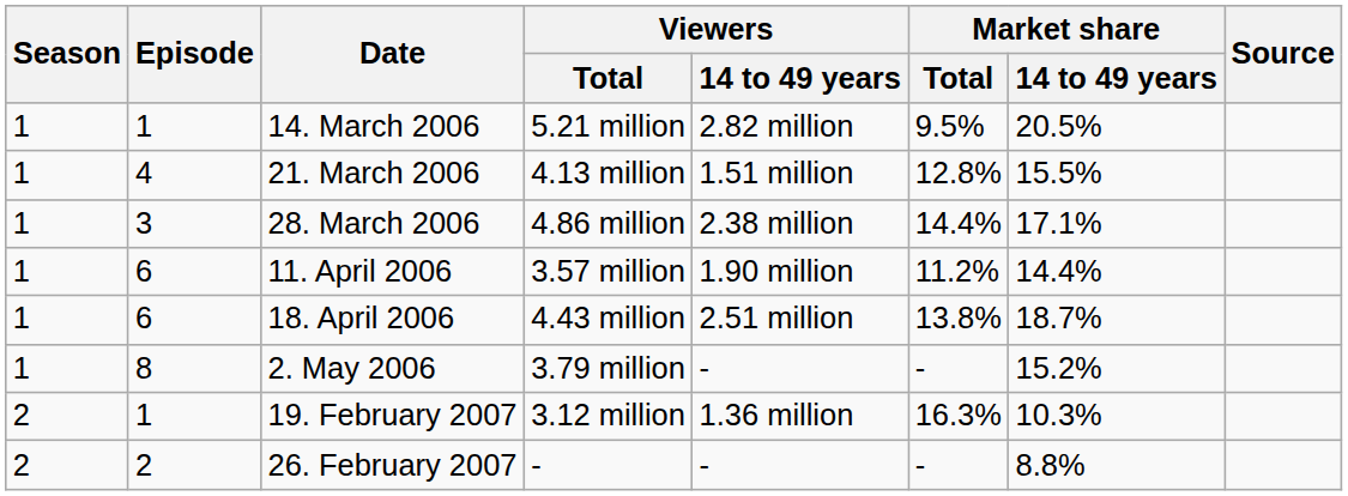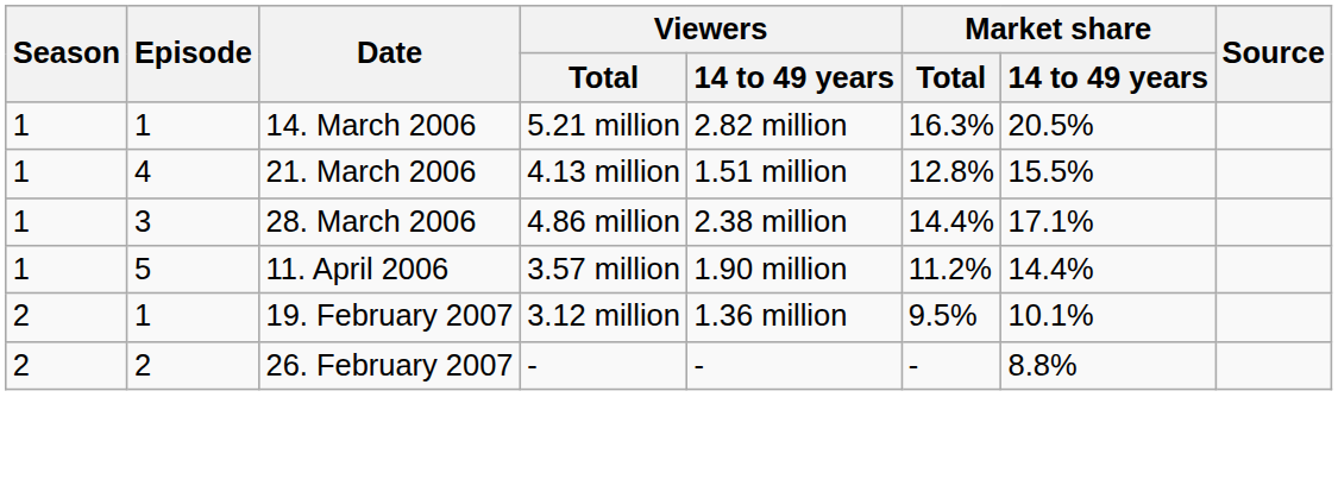14. March 2006 | Market share / Total: 9.5% -> 16.3%
11. April 2006 | Episode: 6 -> 5
- row: 1 | 6 | 18. April 2006 | 4.43 million | 2.51 million | 13.8% | 18.7%
- row: 1 | 8 | 2. May 2006 | 3.79 million | - | - | 15.2%
19. February 2007 | Market share / Total: 16.3% -> 9.5%
19. February 2007 | Market share / 14 to 49 years: 10.3% -> 10.1%
